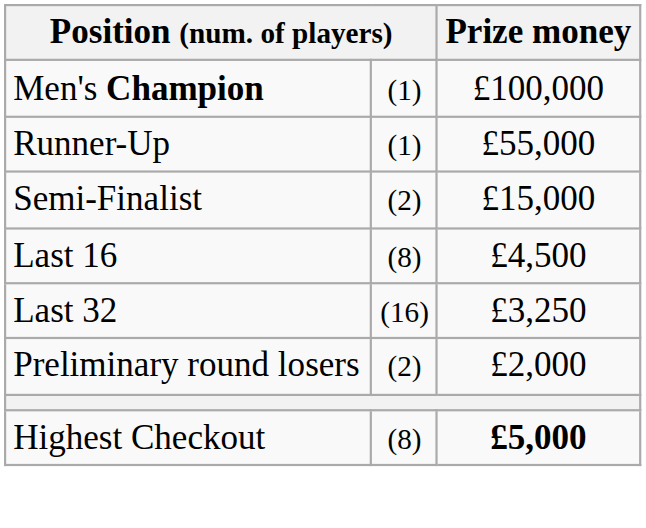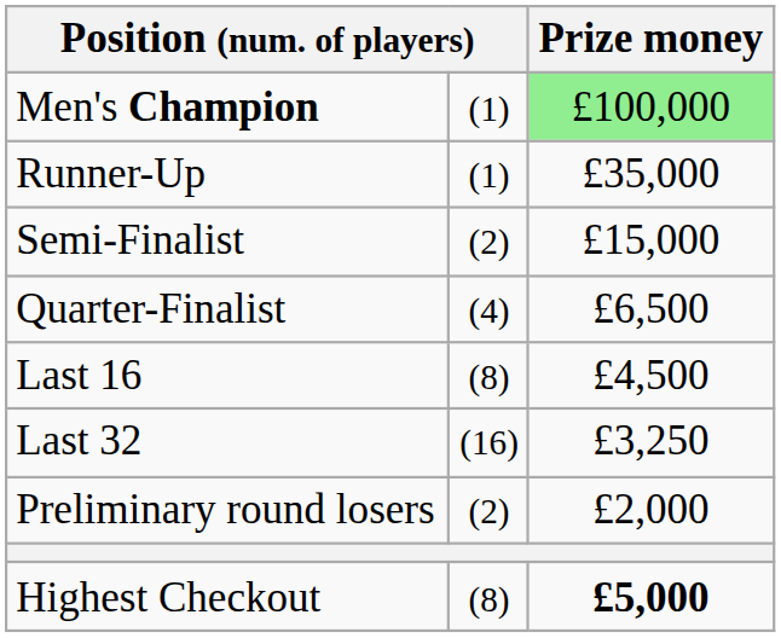Men's Champion | Prize money: no background -> lightgreen background
Runner-Up | Prize money: £55,000 -> £35,000
+ row: Quarter-Finalist | (4) | £6,500
